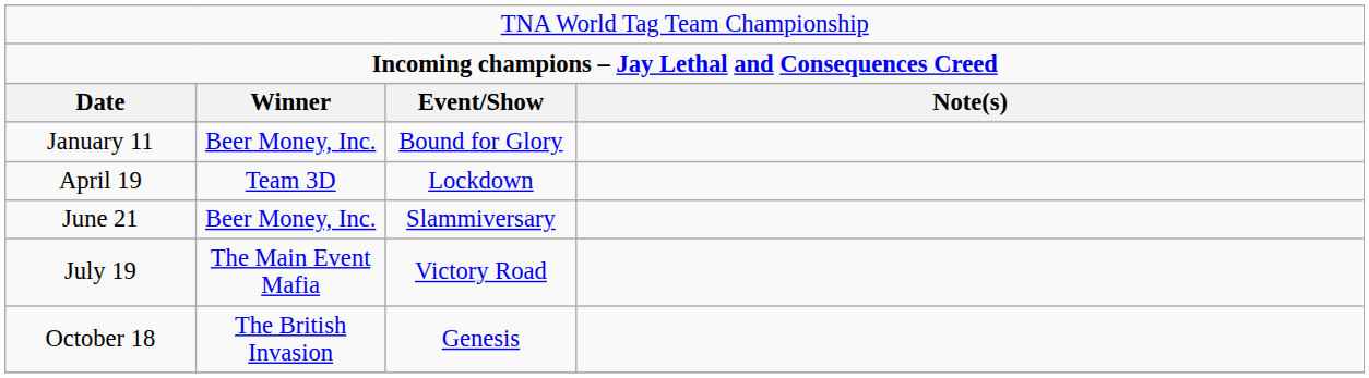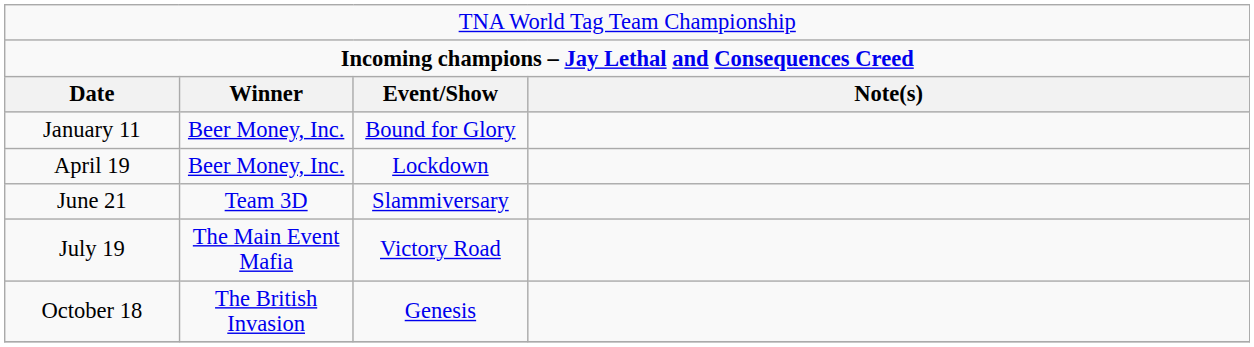April 19 | column 2: Team 3D -> Beer Money, Inc.
June 21 | column 2: Beer Money, Inc. -> Team 3D
